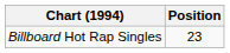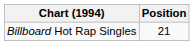Billboard Hot Rap Singles | Position: 23 -> 21
